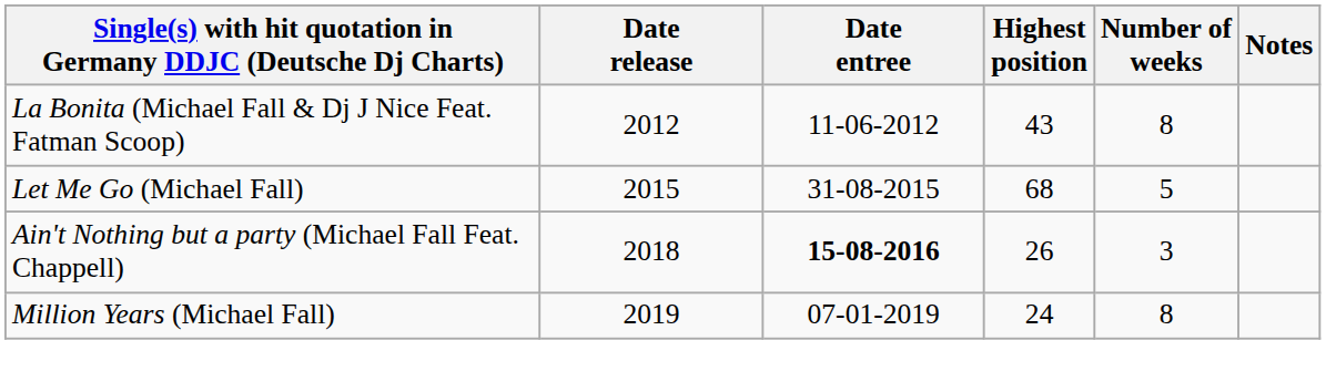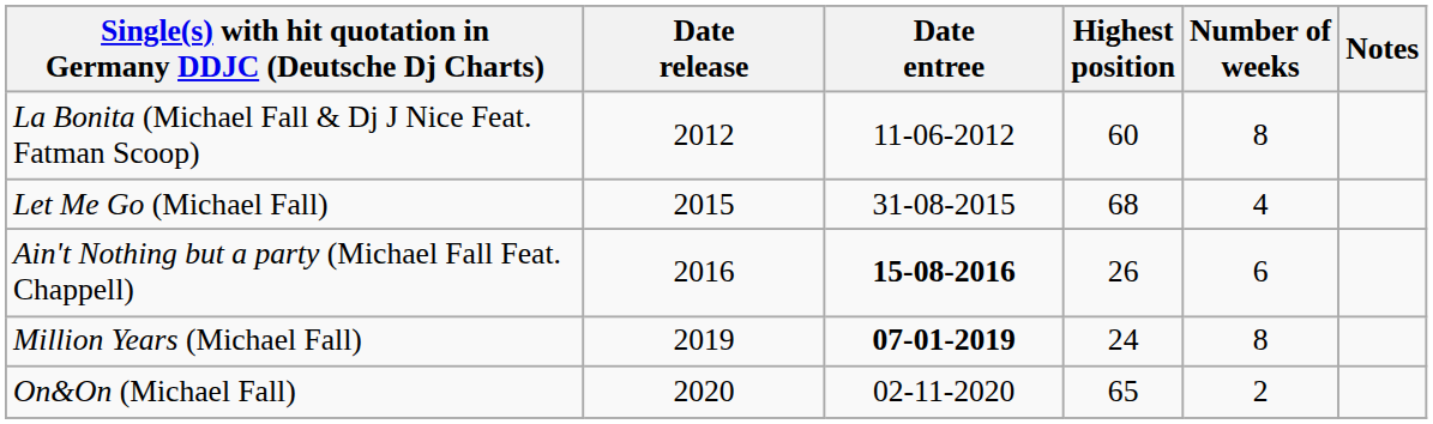La Bonita (Michael Fall & Dj J Nice Feat. Fatman Scoop) | Highest position: 43 -> 60
Let Me Go (Michael Fall) | Number of weeks: 5 -> 4
Ain't Nothing but a party (Michael Fall Feat. Chappell) | Date release: 2018 -> 2016
Ain't Nothing but a party (Michael Fall Feat. Chappell) | Number of weeks: 3 -> 6
Million Years (Michael Fall) | Date entree: normal -> bold
+ row: On&On (Michael Fall) | 2020 | 02-11-2020 | 65 | 2
